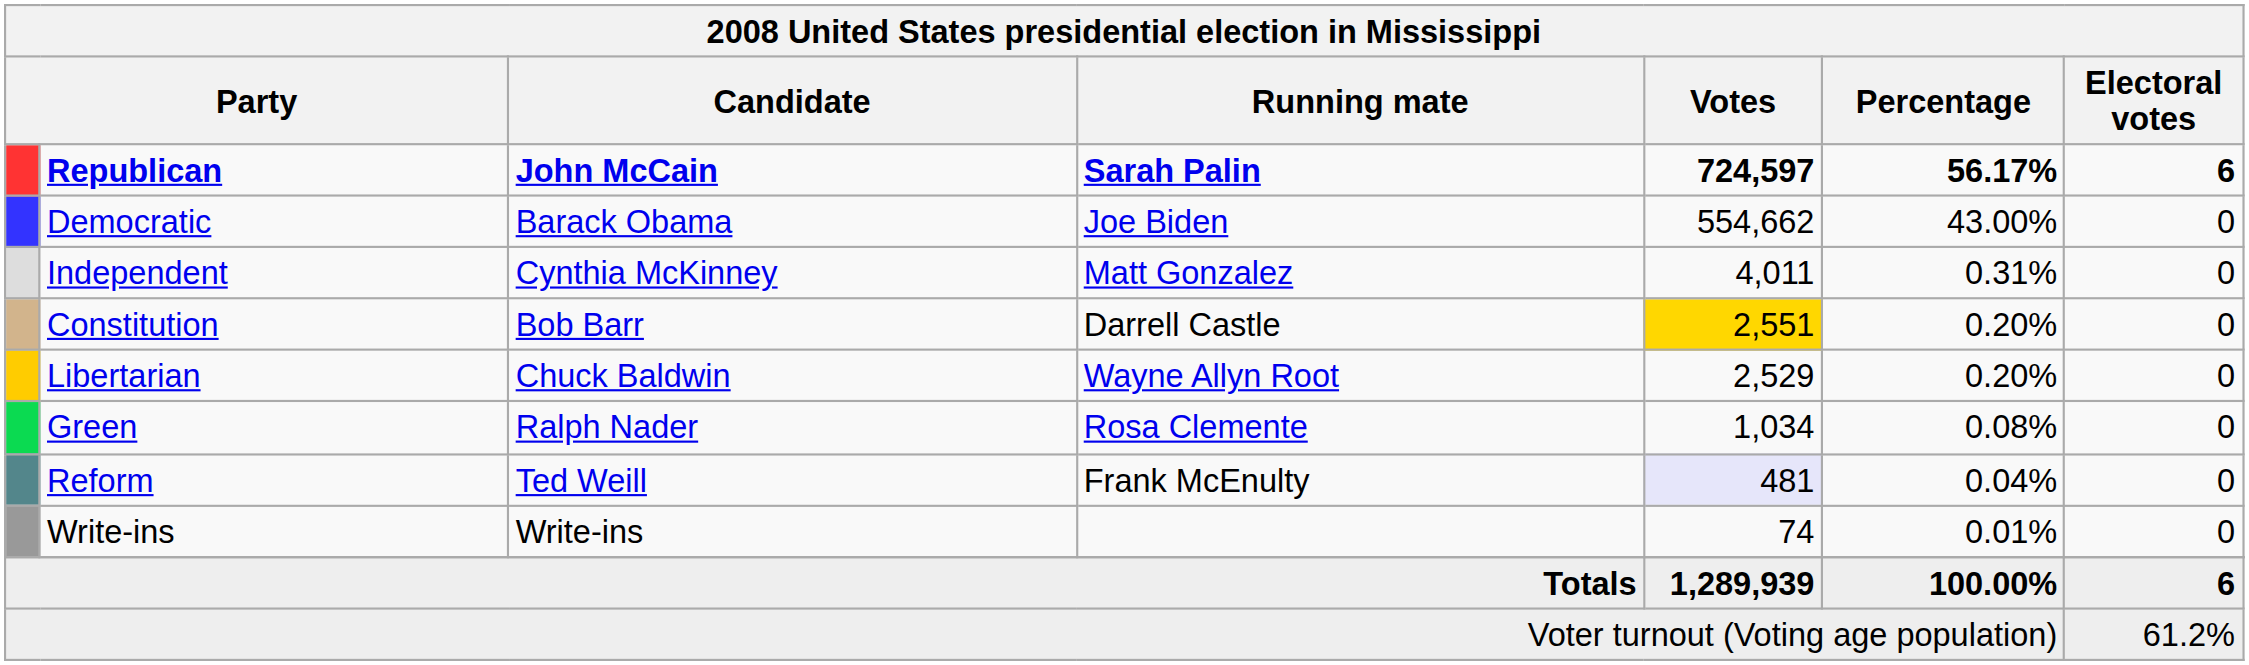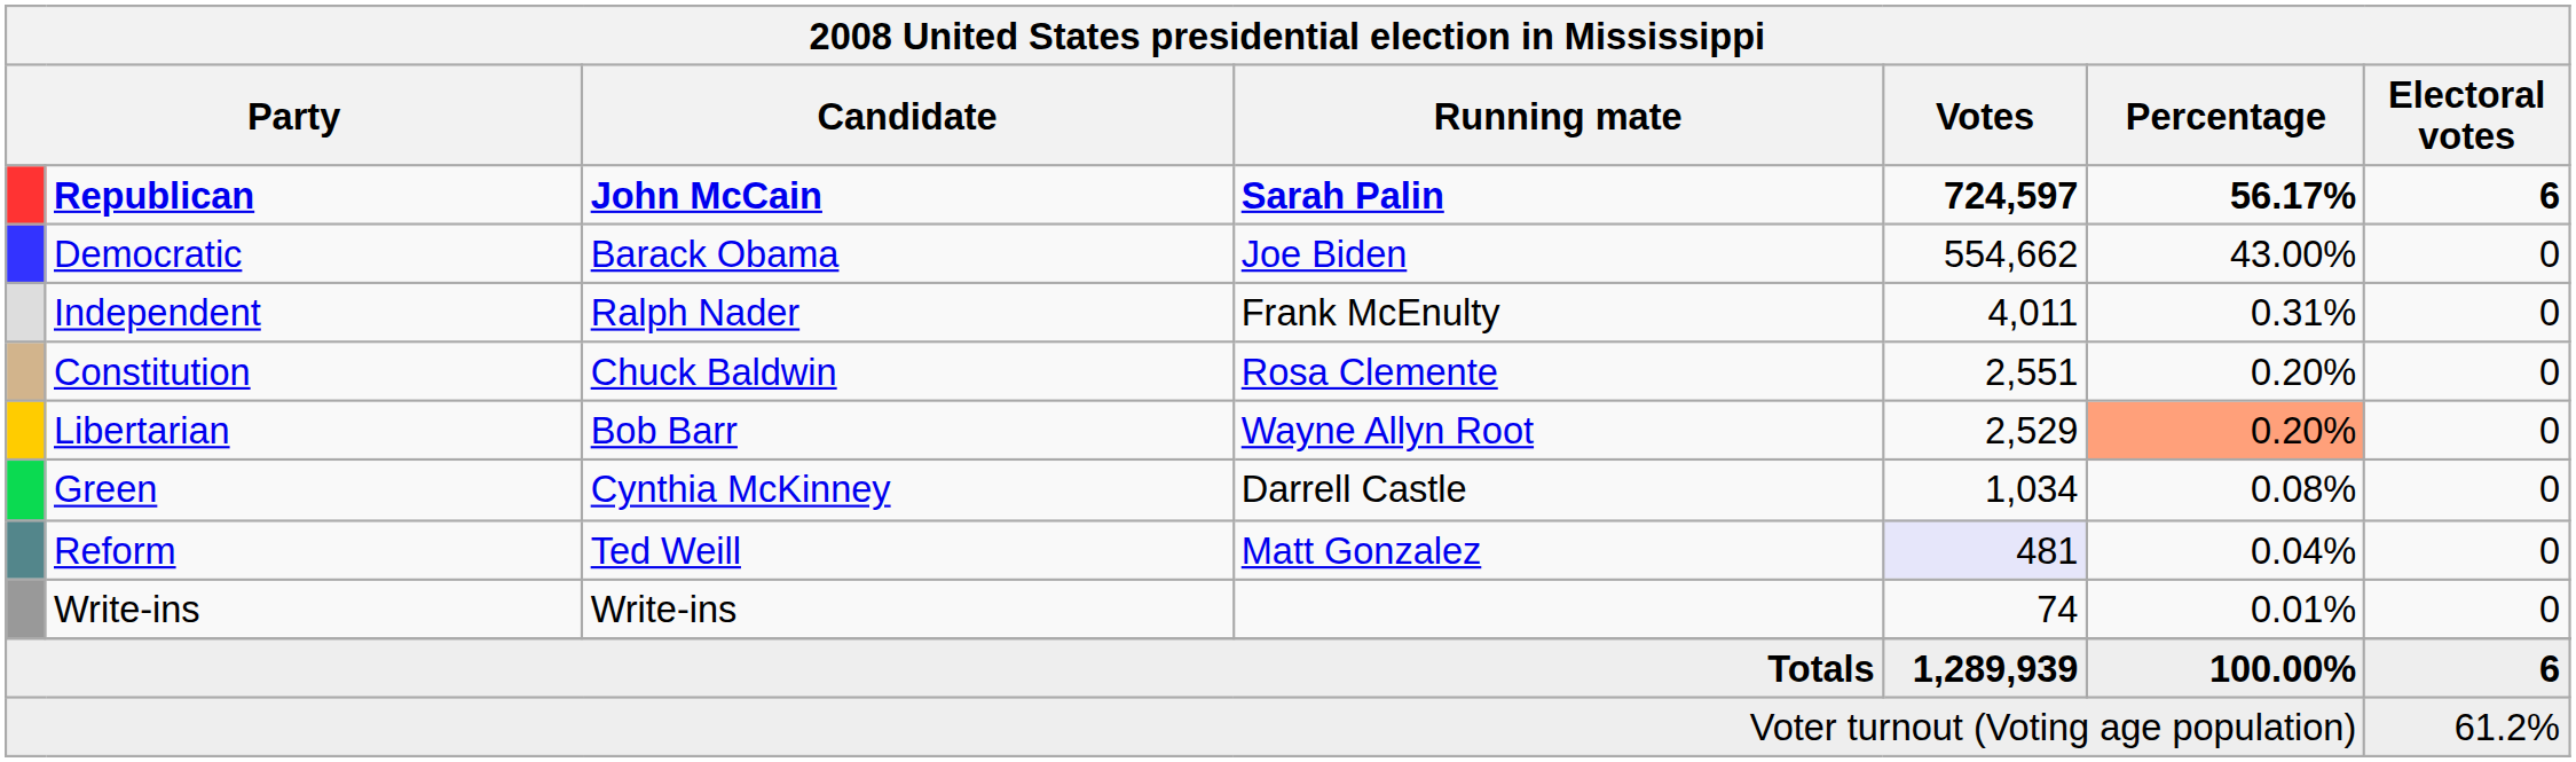Independent | Candidate: Cynthia McKinney -> Ralph Nader
Independent | Running mate: Matt Gonzalez -> Frank McEnulty
Constitution | Candidate: Bob Barr -> Chuck Baldwin
Constitution | Running mate: Darrell Castle -> Rosa Clemente
Constitution | Votes: gold background -> no background
Libertarian | Candidate: Chuck Baldwin -> Bob Barr
Libertarian | Percentage: no background -> lightsalmon background
Green | Candidate: Ralph Nader -> Cynthia McKinney
Green | Running mate: Rosa Clemente -> Darrell Castle
Reform | Running mate: Frank McEnulty -> Matt Gonzalez
